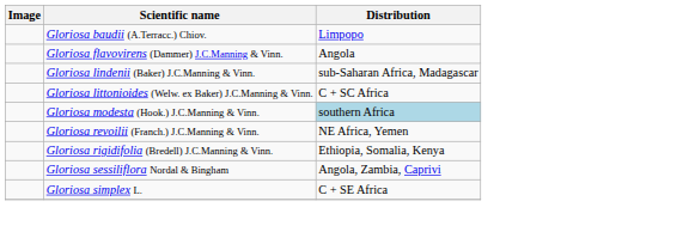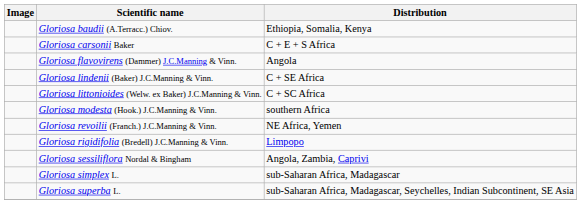Gloriosa baudii (A.Terracc.) Chiov. | Distribution: Limpopo -> Ethiopia, Somalia, Kenya
+ row: Gloriosa carsonii Baker | C + E + S Africa
Gloriosa lindenii (Baker) J.C.Manning & Vinn. | Distribution: sub-Saharan Africa, Madagascar -> C + SE Africa
Gloriosa modesta (Hook.) J.C.Manning & Vinn. | Distribution: lightblue background -> no background
Gloriosa rigidifolia (Bredell) J.C.Manning & Vinn. | Distribution: Ethiopia, Somalia, Kenya -> Limpopo
Gloriosa simplex L. | Distribution: C + SE Africa -> sub-Saharan Africa, Madagascar
+ row: Gloriosa superba L. | sub-Saharan Africa, Madagascar, Seychelles, Indian Subcontinent, SE Asia
